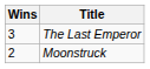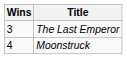Moonstruck | Wins: 2 -> 4
